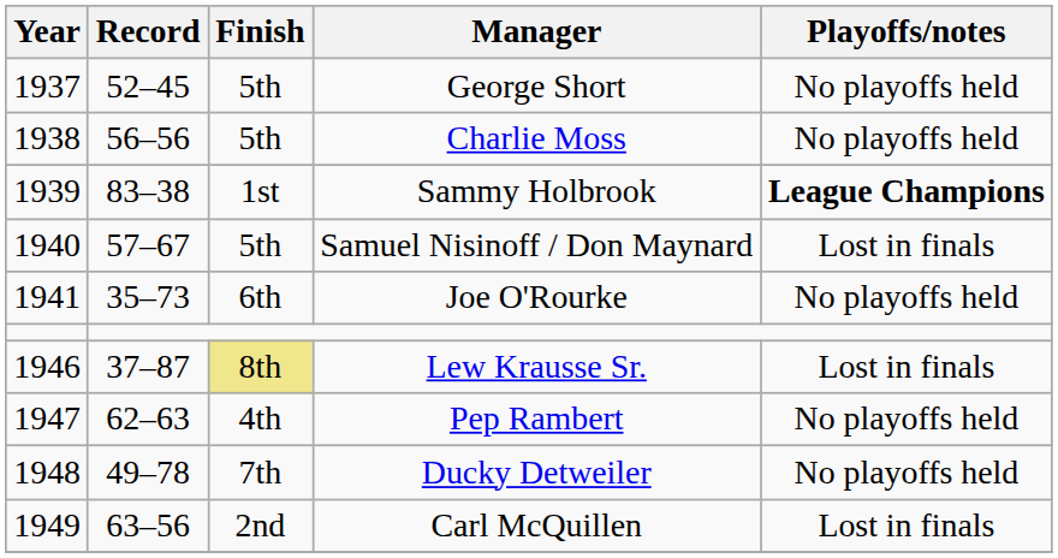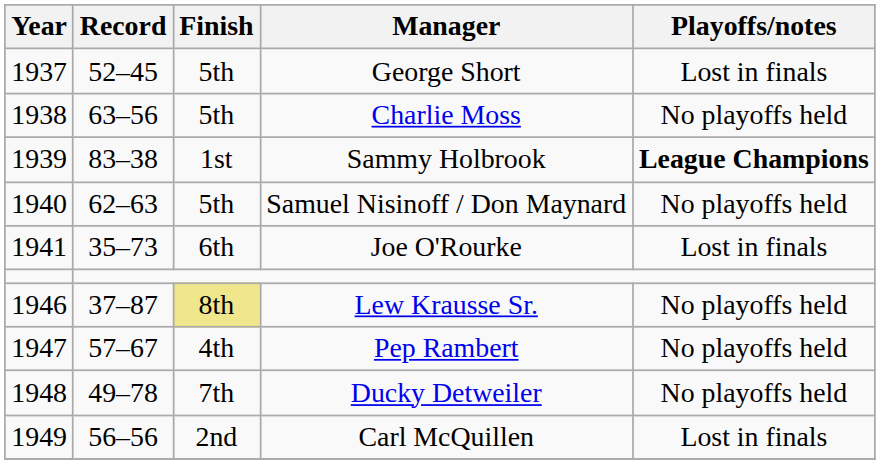George Short | Playoffs/notes: No playoffs held -> Lost in finals
Charlie Moss | Record: 56–56 -> 63–56
Samuel Nisinoff / Don Maynard | Record: 57–67 -> 62–63
Samuel Nisinoff / Don Maynard | Playoffs/notes: Lost in finals -> No playoffs held
Joe O'Rourke | Playoffs/notes: No playoffs held -> Lost in finals
Lew Krausse Sr. | Playoffs/notes: Lost in finals -> No playoffs held
Pep Rambert | Record: 62–63 -> 57–67
Carl McQuillen | Record: 63–56 -> 56–56
